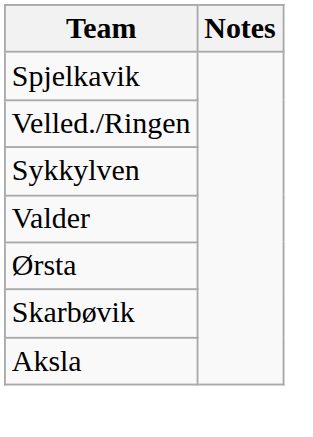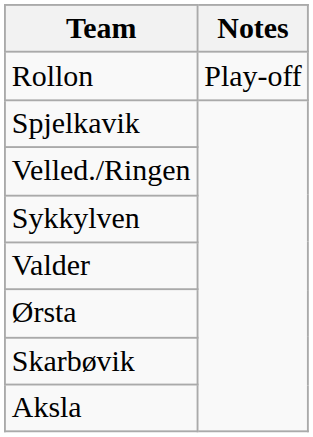+ row: Rollon | Play-off
